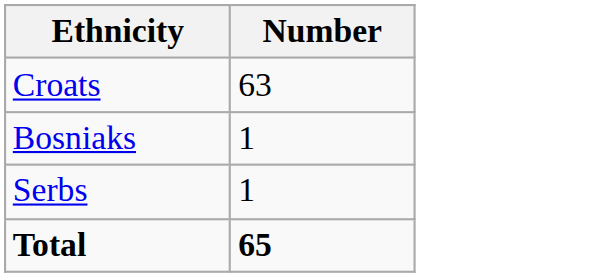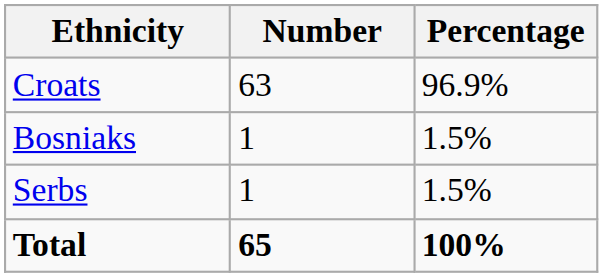+ column: Percentage | 96.9% | 1.5% | 1.5% | 100%
